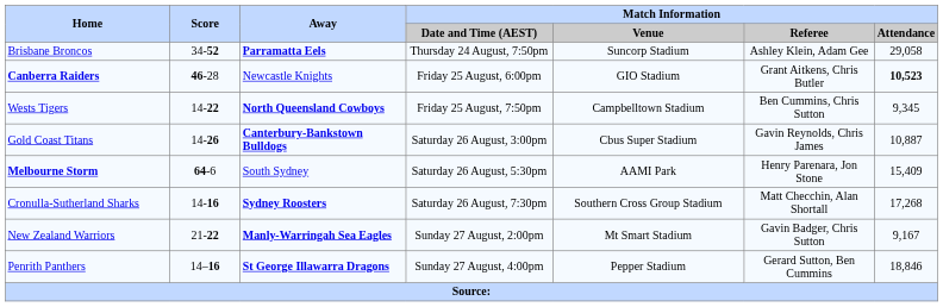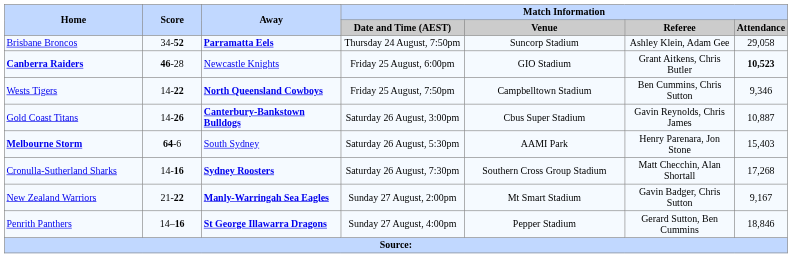Wests Tigers | Match Information / Attendance: 9,345 -> 9,346
Melbourne Storm | Match Information / Attendance: 15,409 -> 15,403
